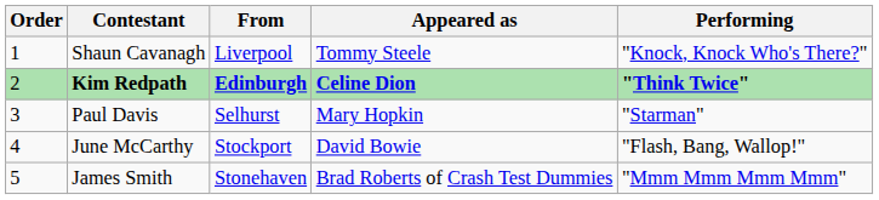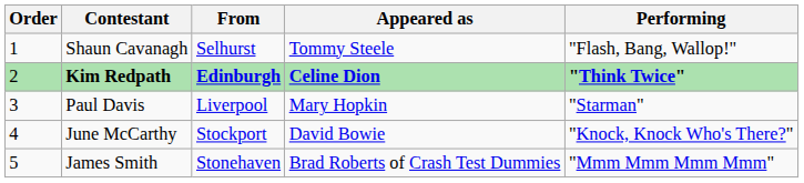Shaun Cavanagh | From: Liverpool -> Selhurst
Shaun Cavanagh | Performing: "Knock, Knock Who's There?" -> "Flash, Bang, Wallop!"
Paul Davis | From: Selhurst -> Liverpool
June McCarthy | Performing: "Flash, Bang, Wallop!" -> "Knock, Knock Who's There?"
